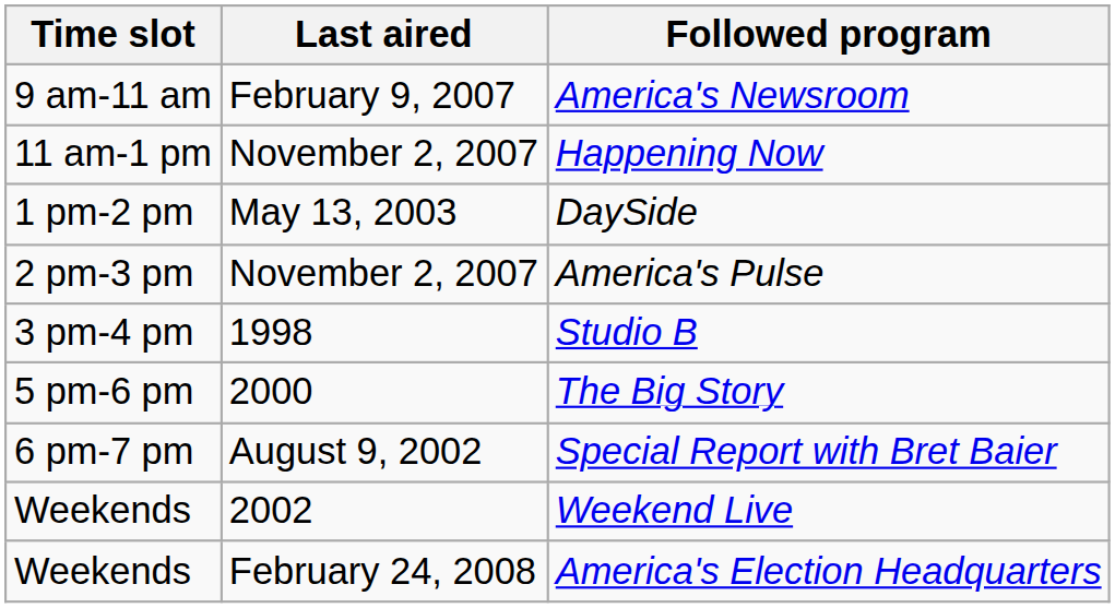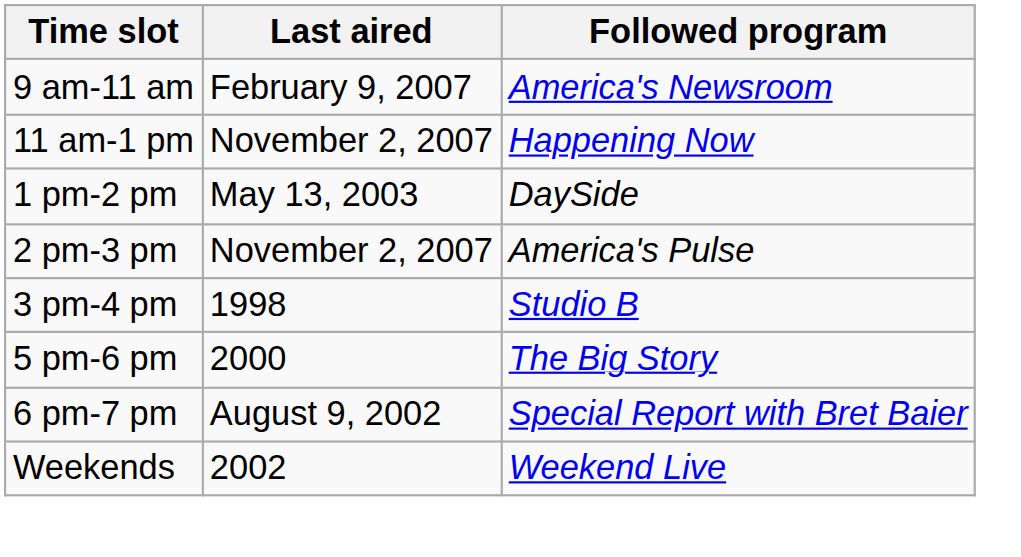- row: Weekends | February 24, 2008 | America's Election Headquarters
